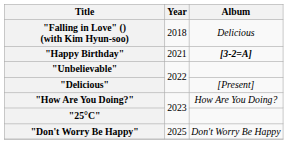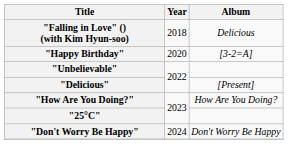"Happy Birthday" | Year: 2021 -> 2020
"Happy Birthday" | Album: bold -> normal
"Don't Worry Be Happy" | Year: 2025 -> 2024
